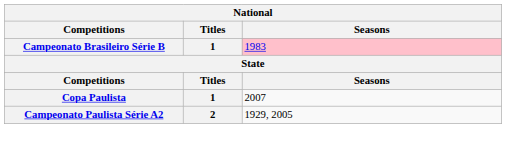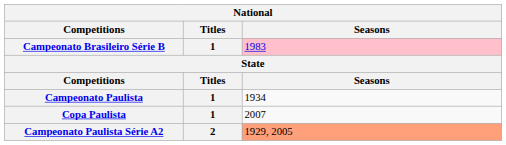+ row: Campeonato Paulista | 1 | 1934
Campeonato Paulista Série A2 | Seasons: no background -> lightsalmon background
